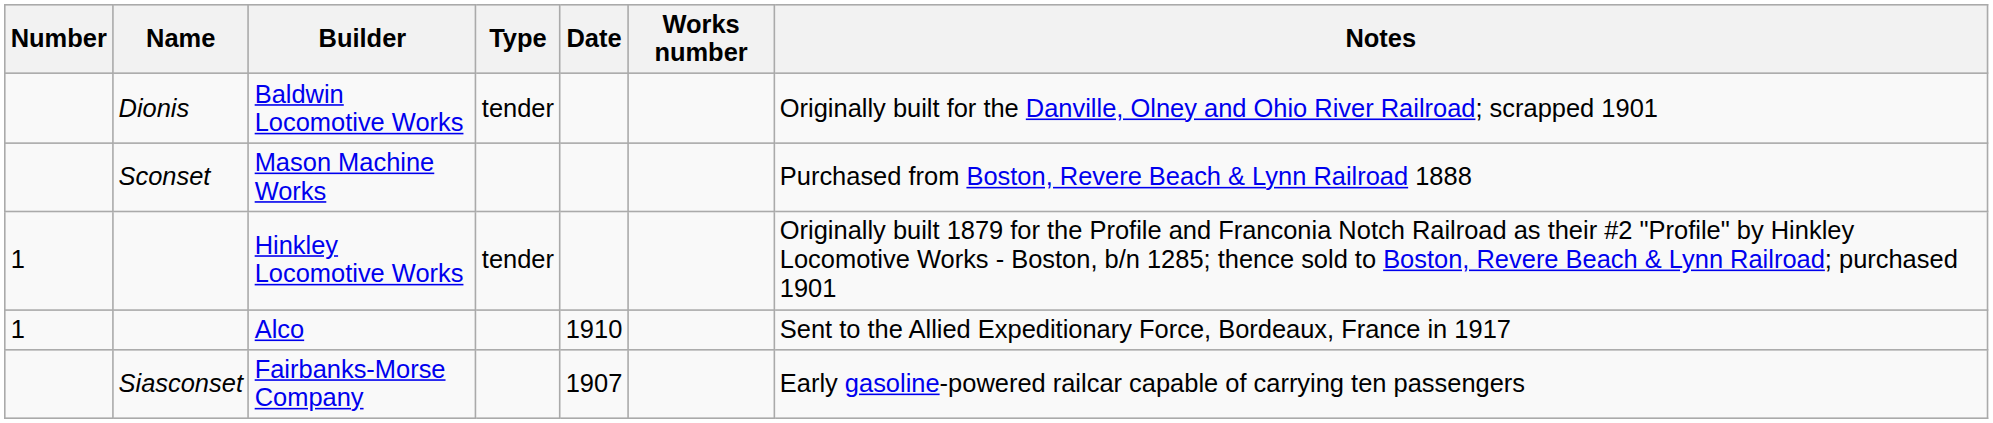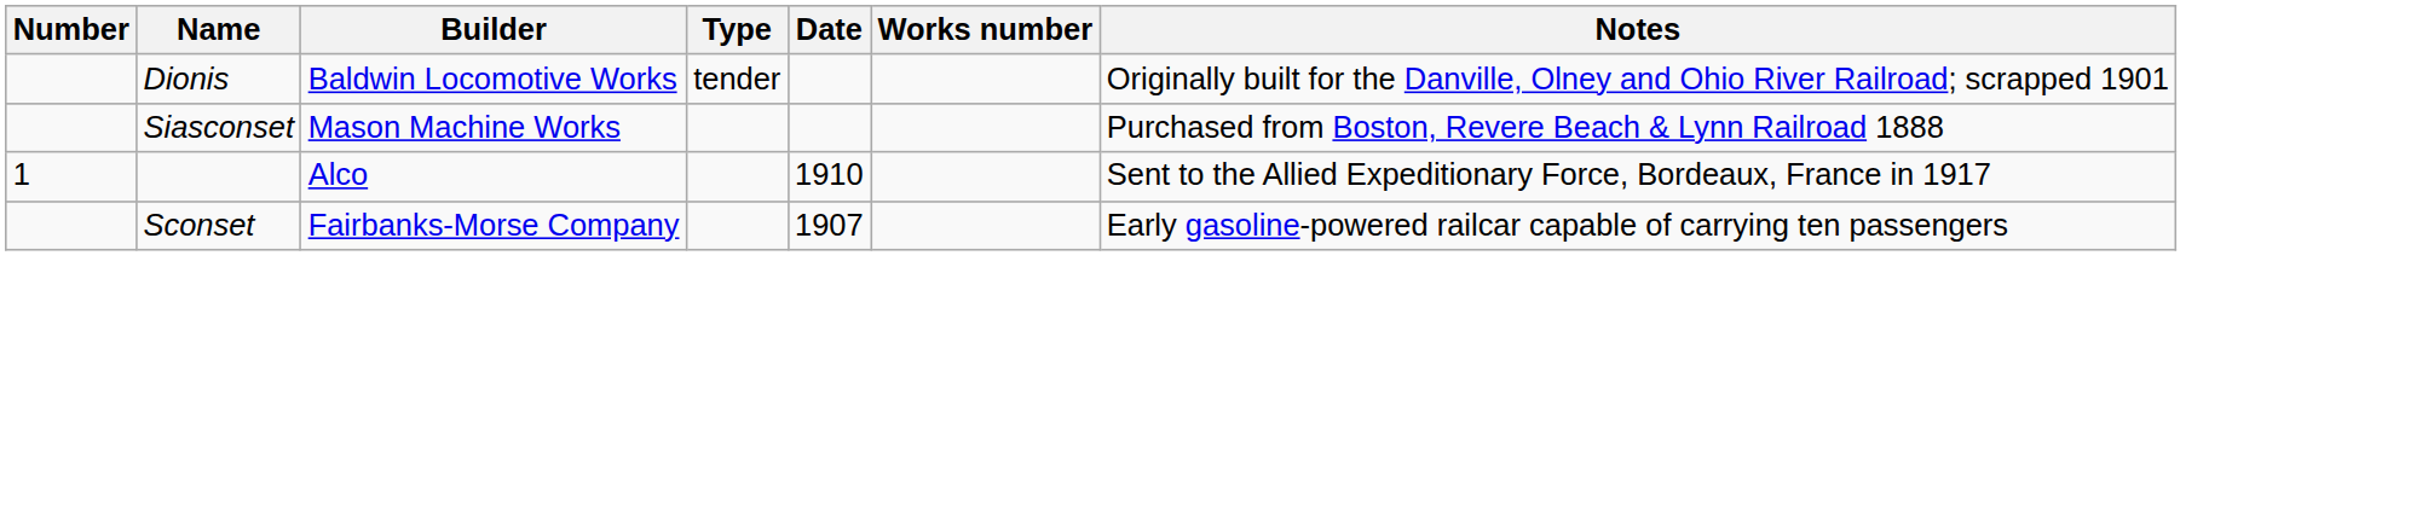Mason Machine Works | Name: Sconset -> Siasconset
- row: 1 | Hinkley Locomotive Works | tender | Originally built 1879 for the Profile and Franconia Notch Railroad as their #2 "Profile" by Hinkley Locomotive Works - Boston, b/n 1285; thence sold to Boston, Revere Beach & Lynn Railroad; purchased 1901
Fairbanks-Morse Company | Name: Siasconset -> Sconset
